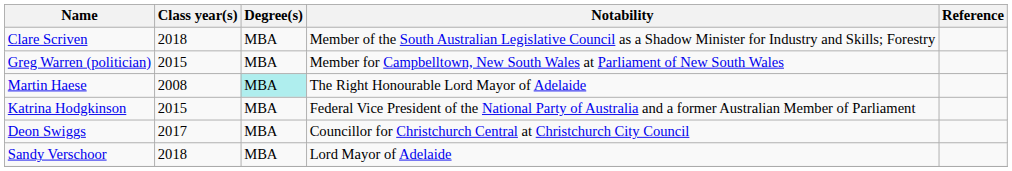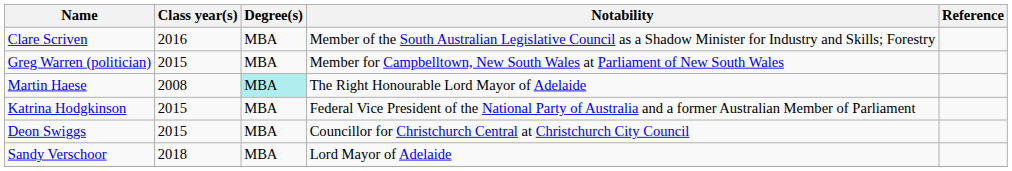Clare Scriven | Class year(s): 2018 -> 2016
Deon Swiggs | Class year(s): 2017 -> 2015
